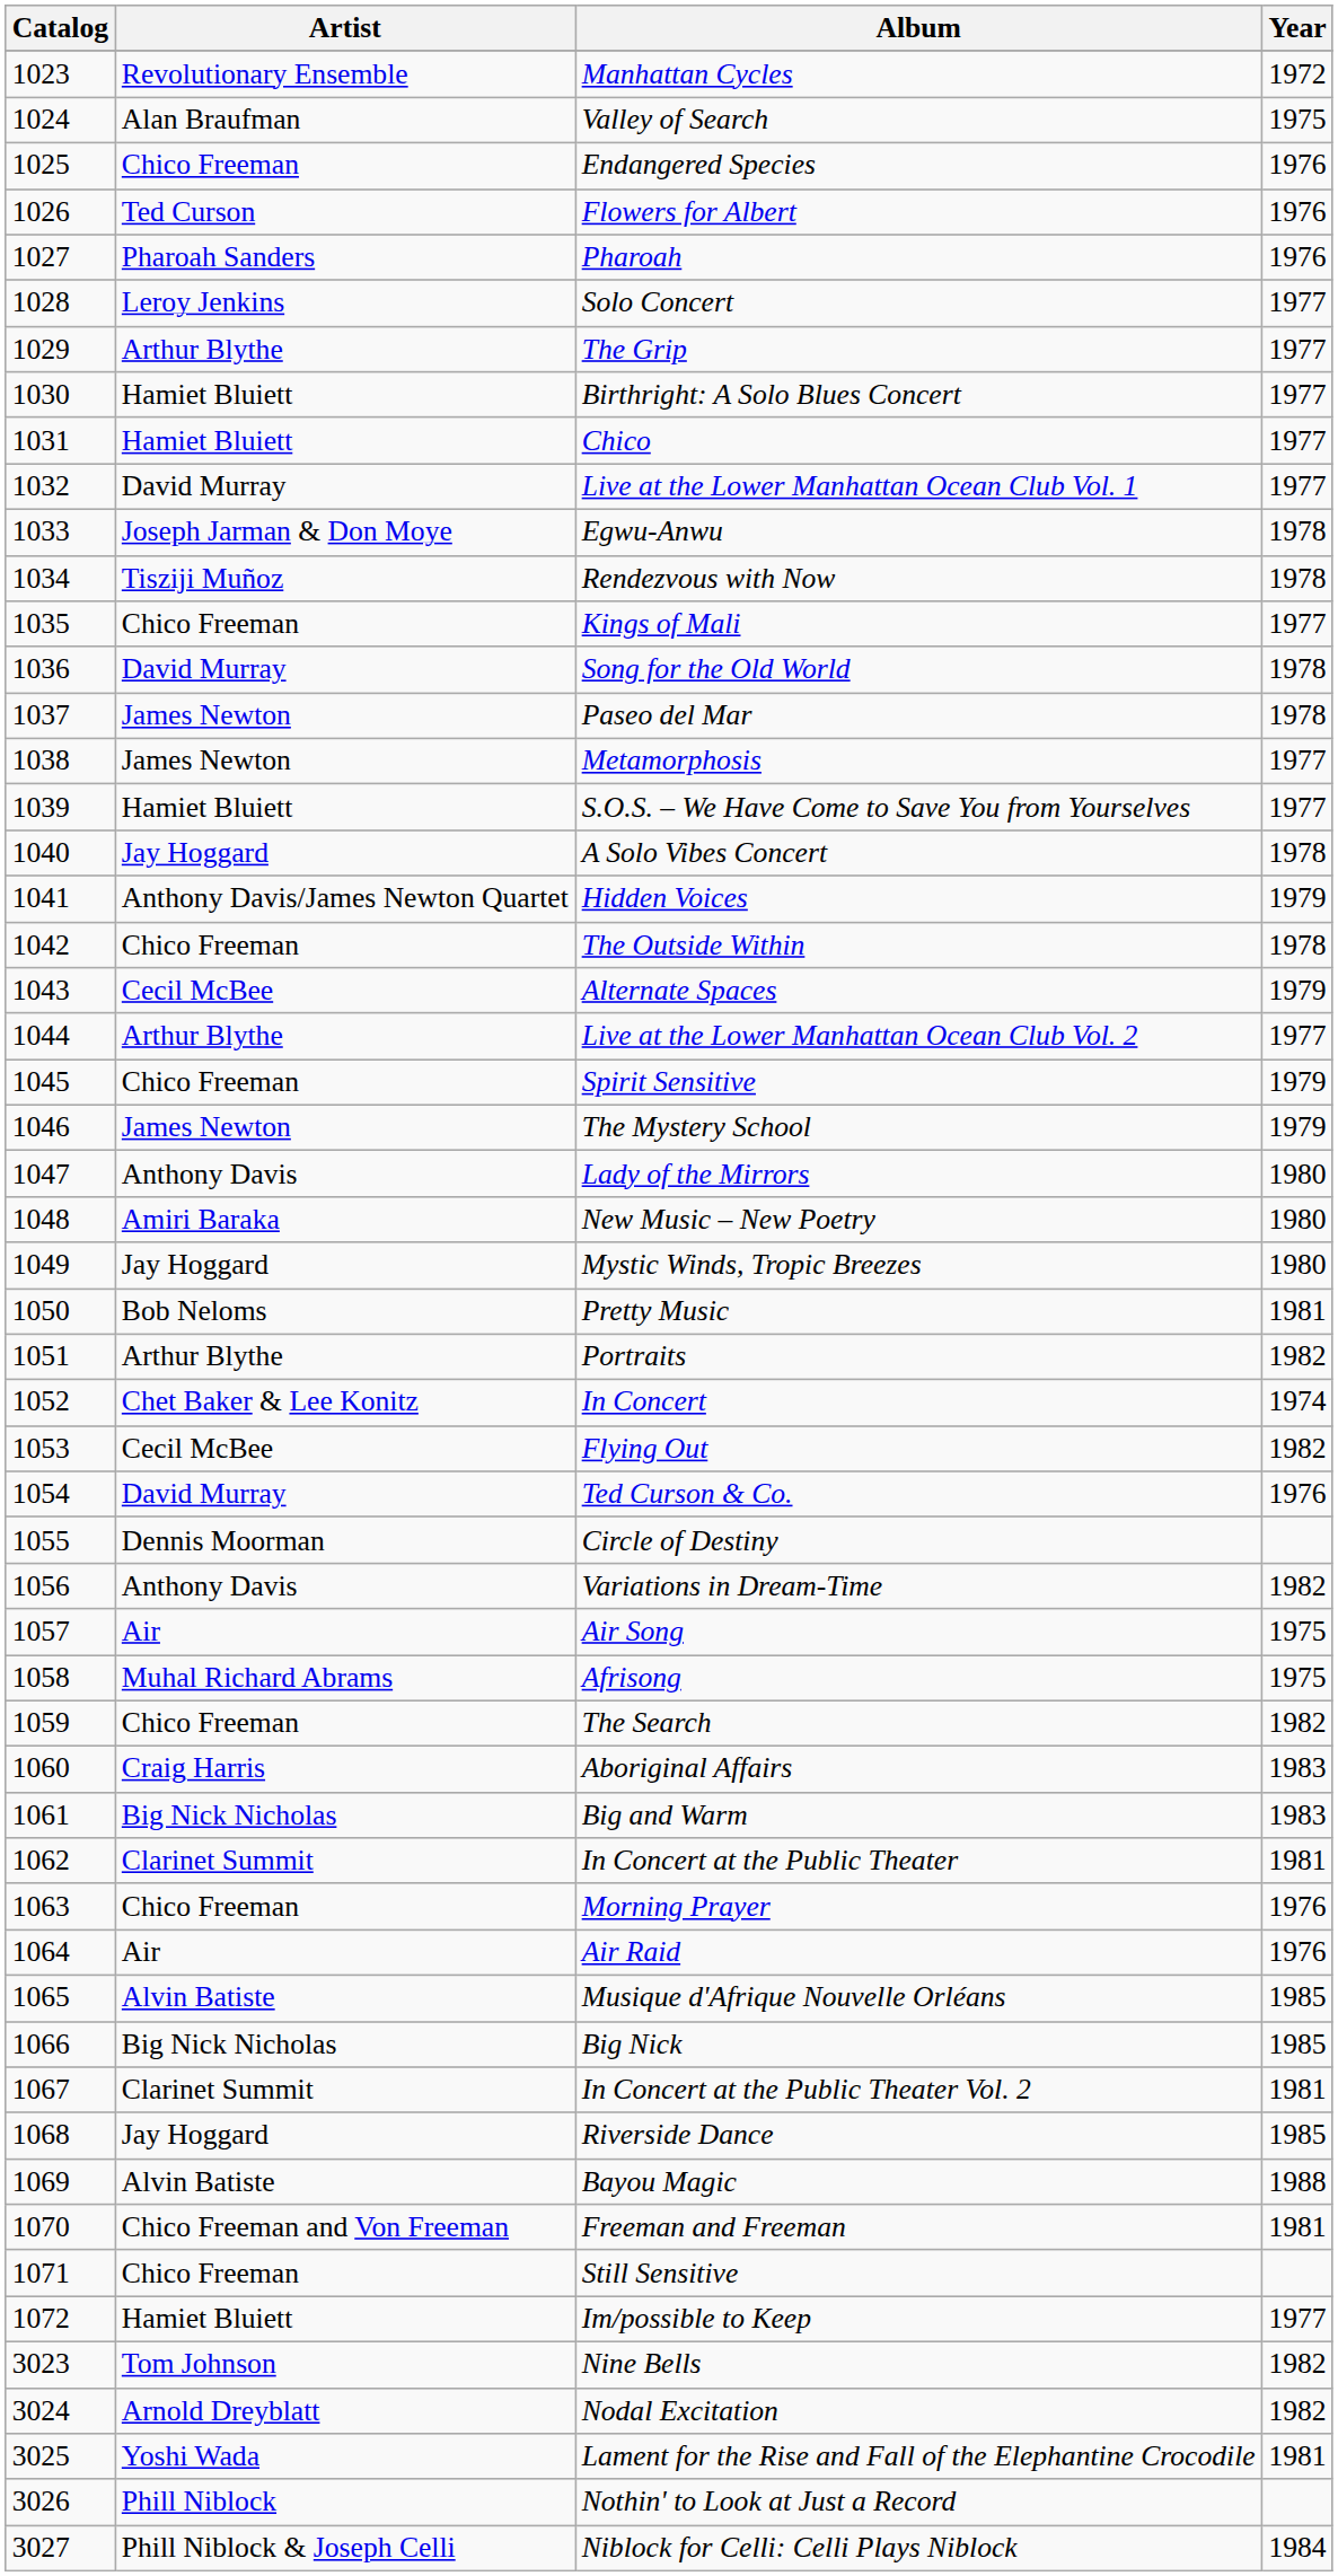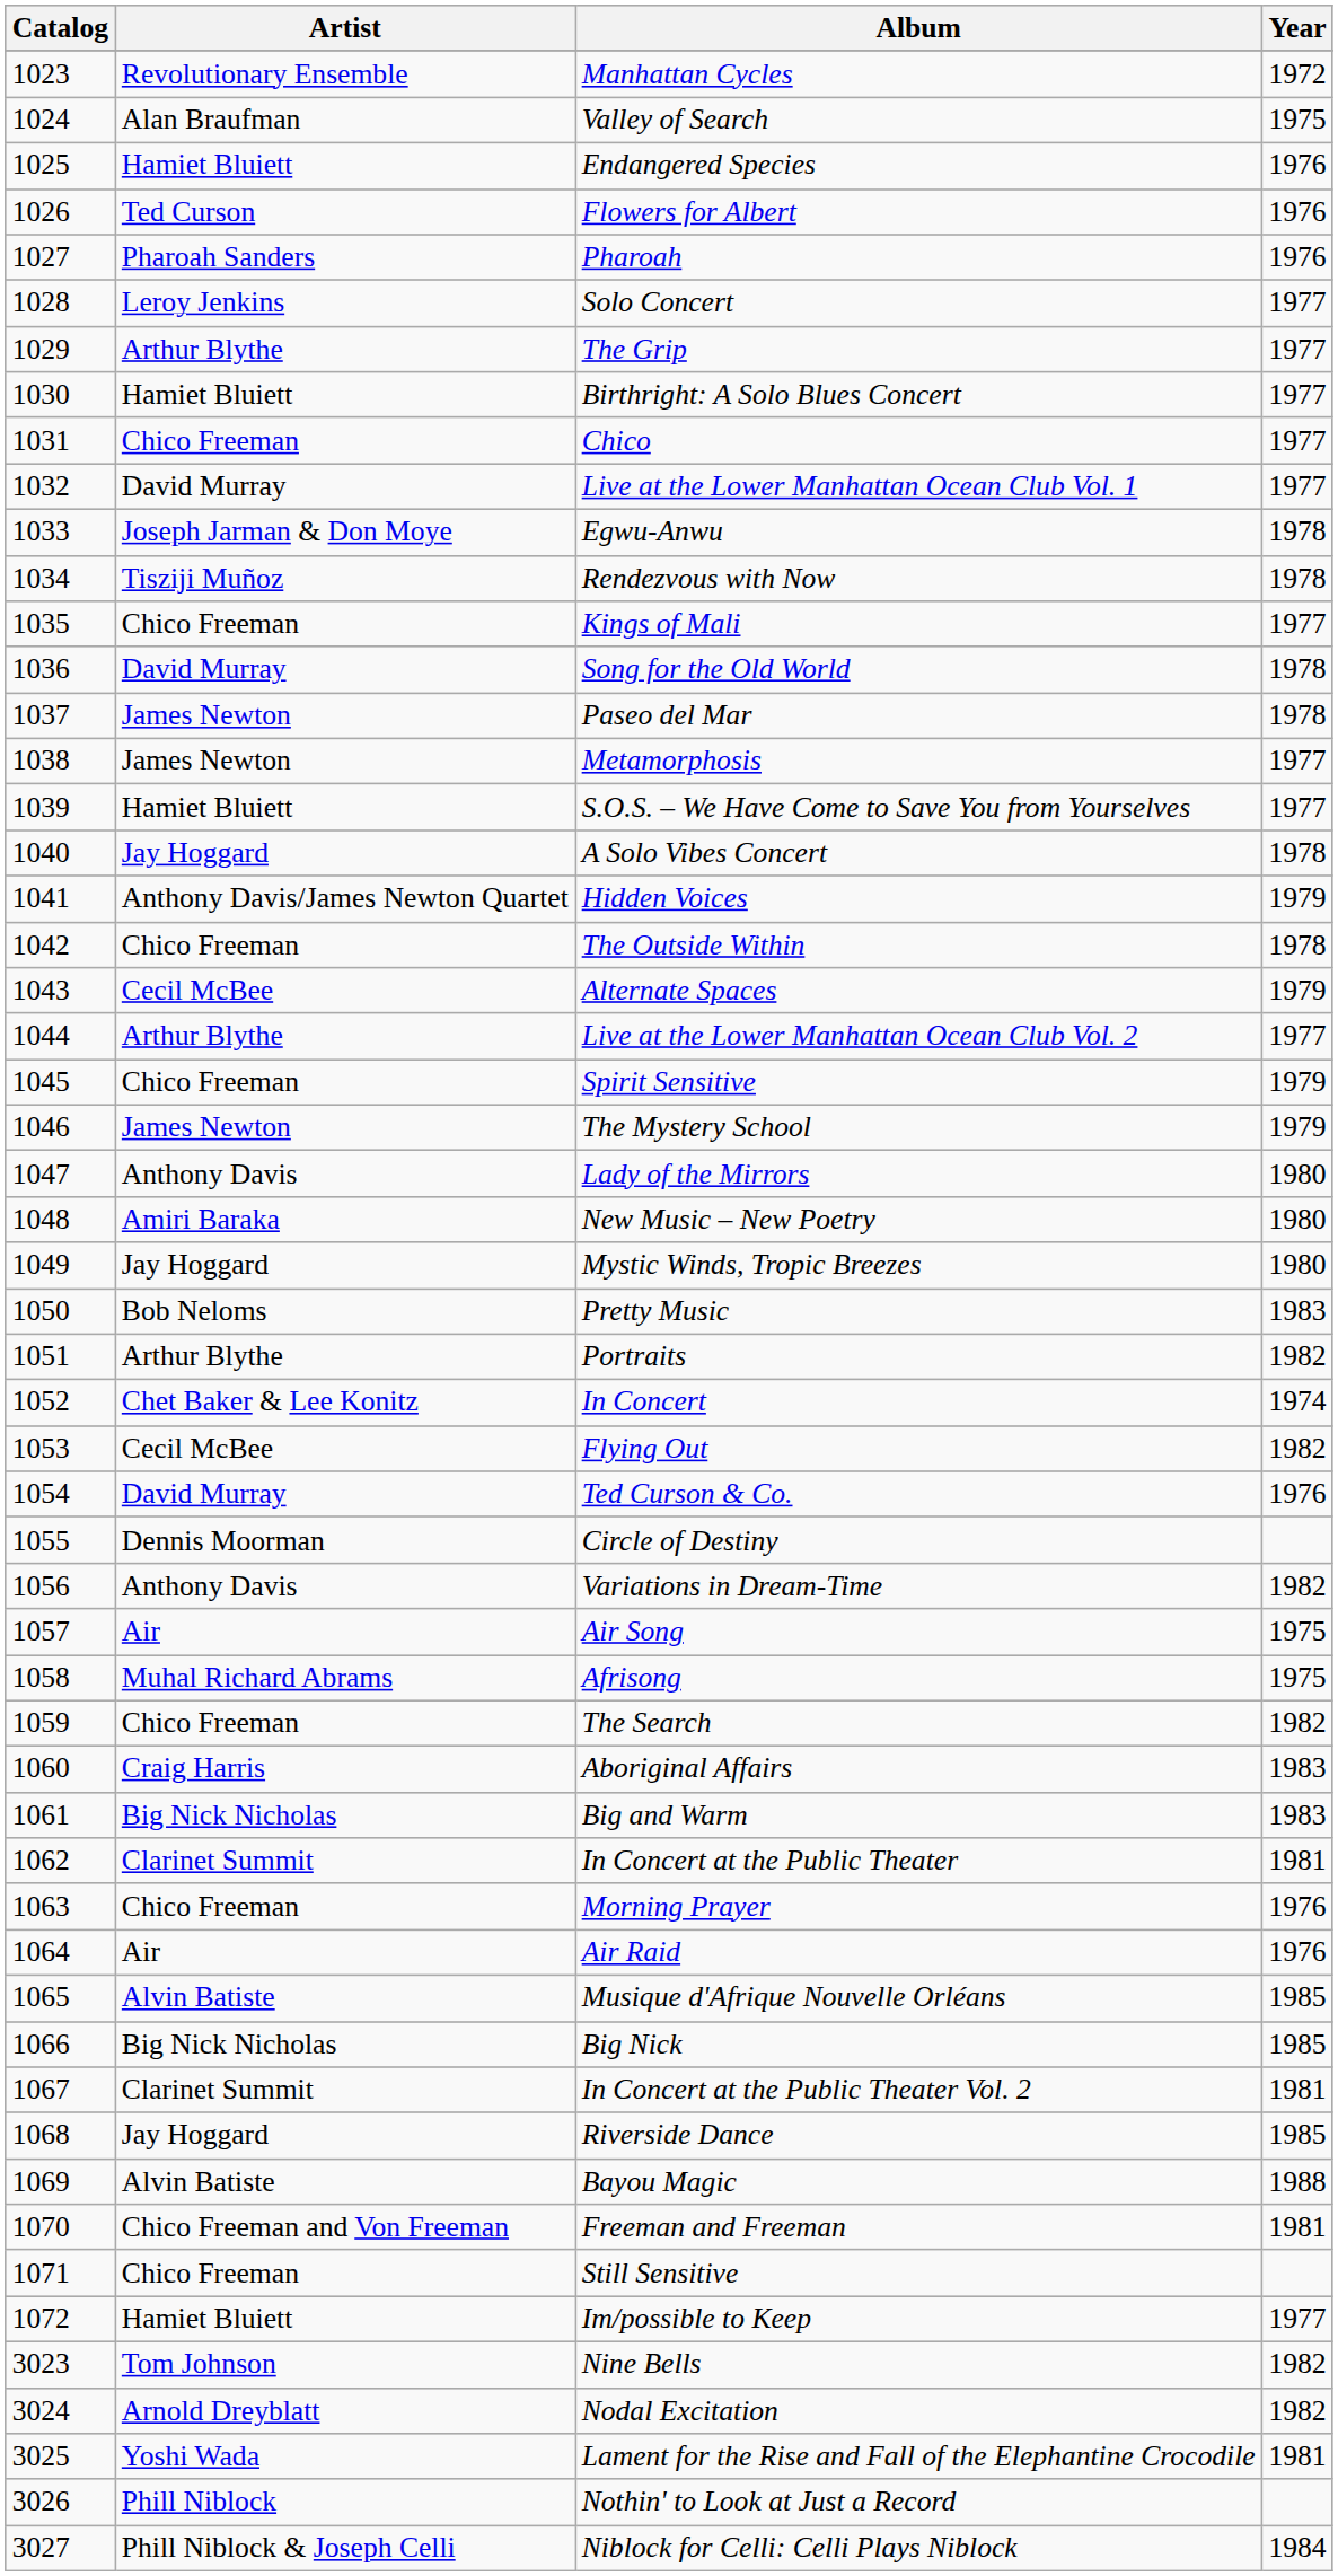Endangered Species | Artist: Chico Freeman -> Hamiet Bluiett
Chico | Artist: Hamiet Bluiett -> Chico Freeman
Pretty Music | Year: 1981 -> 1983
